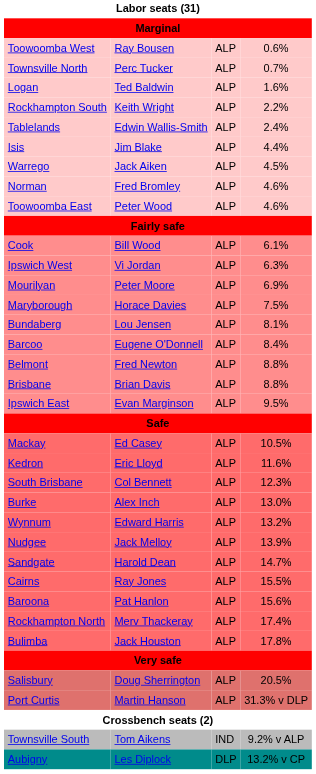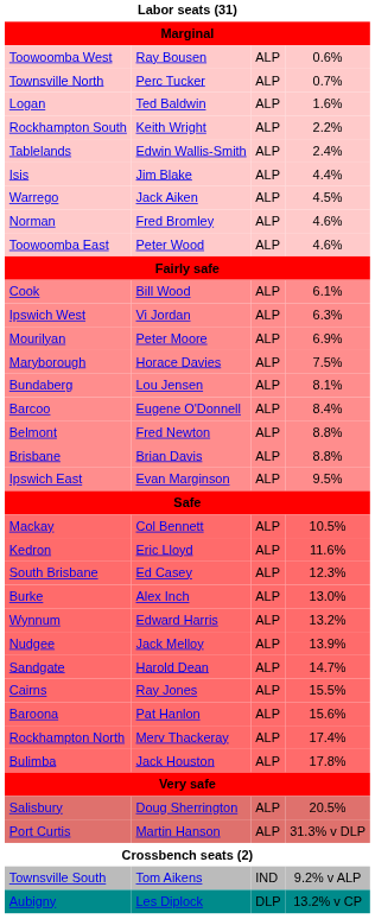Mackay | column 2: Ed Casey -> Col Bennett
South Brisbane | column 2: Col Bennett -> Ed Casey
